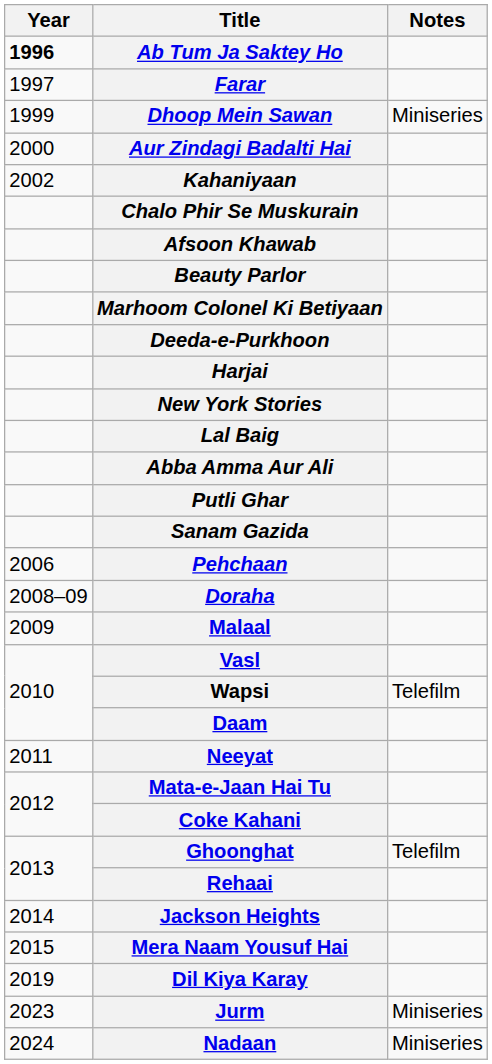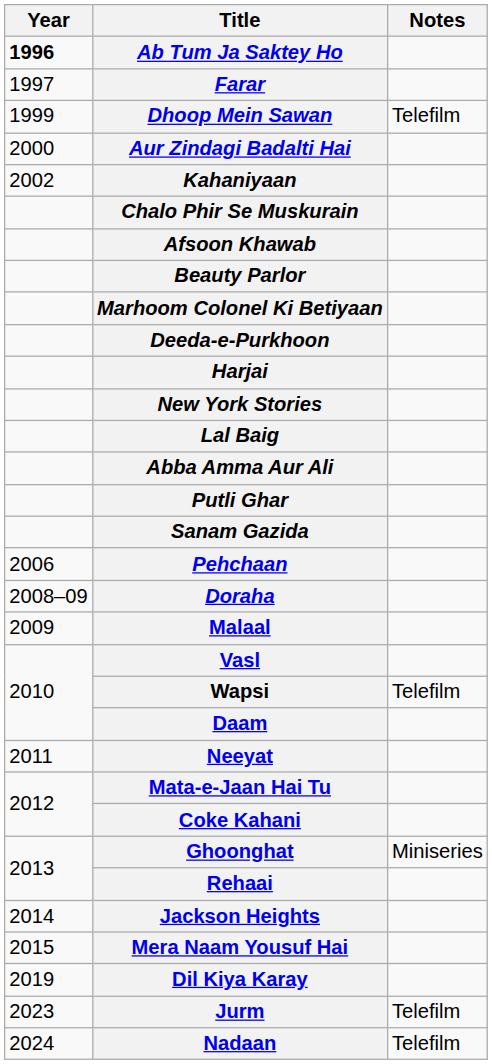Dhoop Mein Sawan | Notes: Miniseries -> Telefilm
Ghoonghat | Notes: Telefilm -> Miniseries
Jurm | Notes: Miniseries -> Telefilm
Nadaan | Notes: Miniseries -> Telefilm
